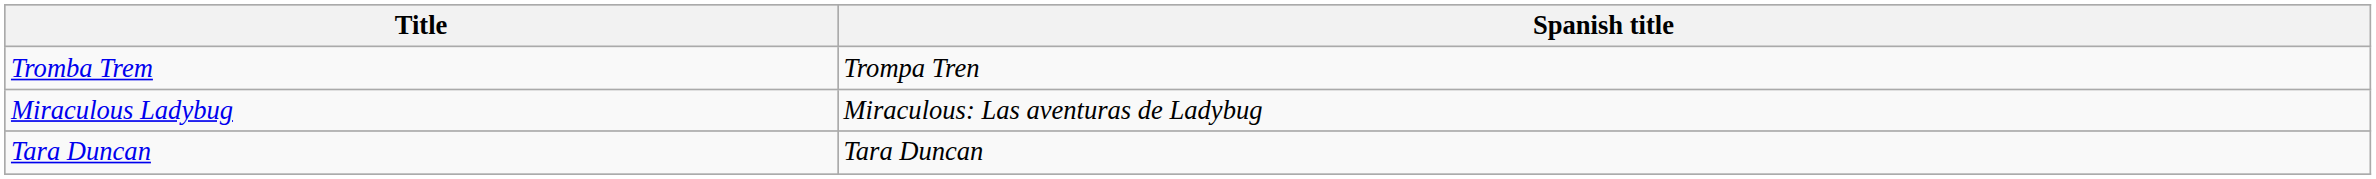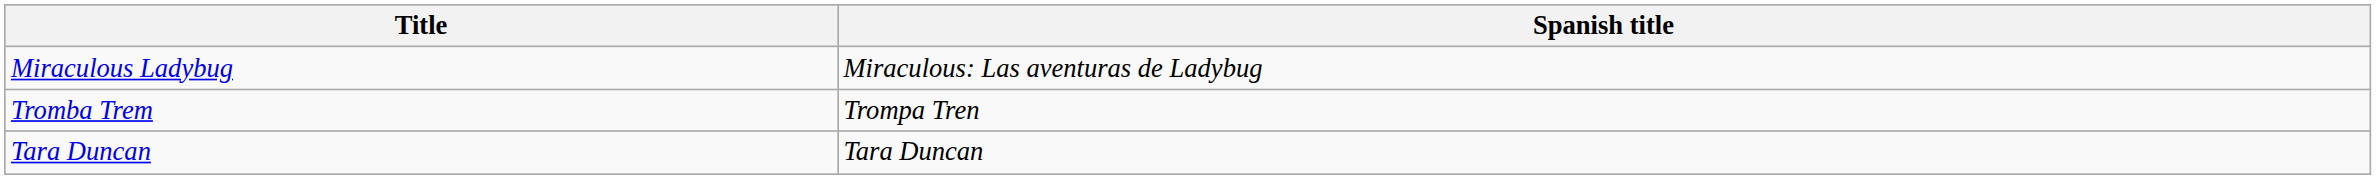rows swapped: Miraculous Ladybug <-> Tromba Trem
